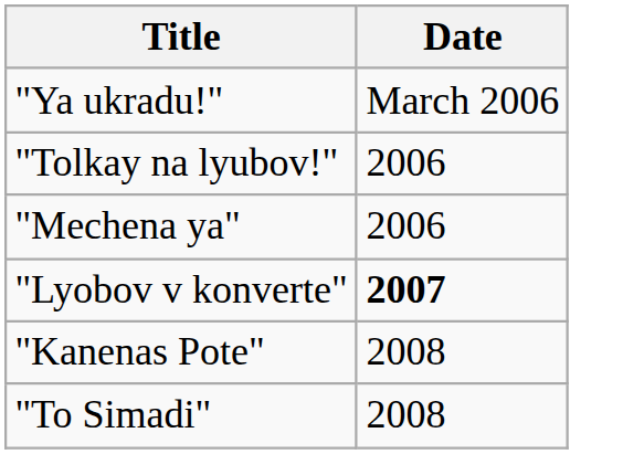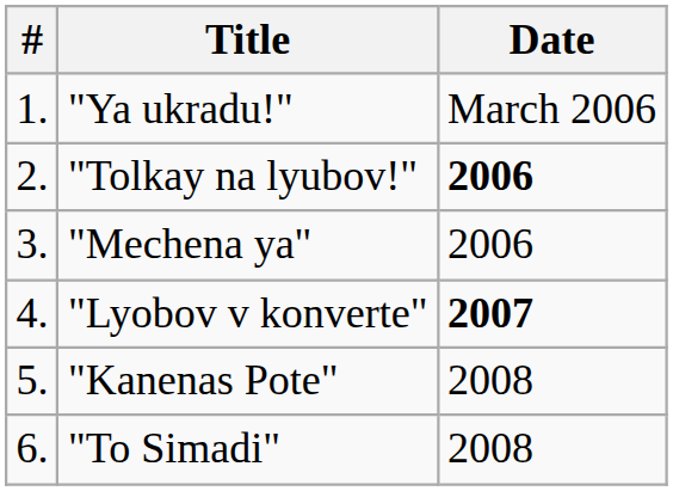+ column: # | 1. | 2. | 3. | 4. | 5. | 6.
"Tolkay na lyubov!" | Date: normal -> bold
